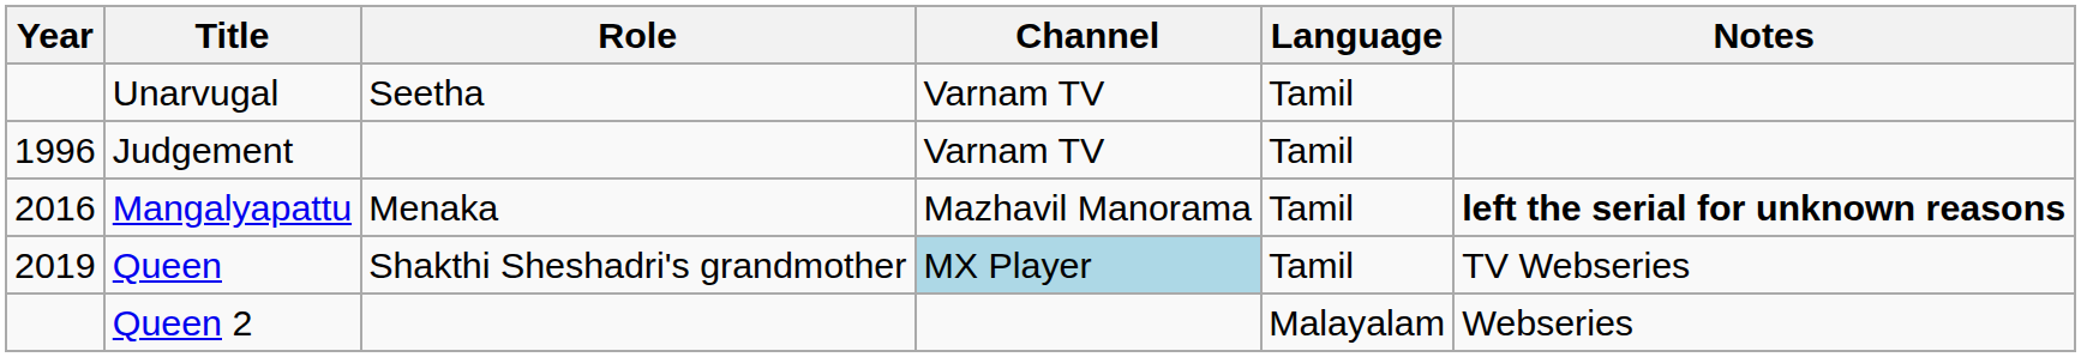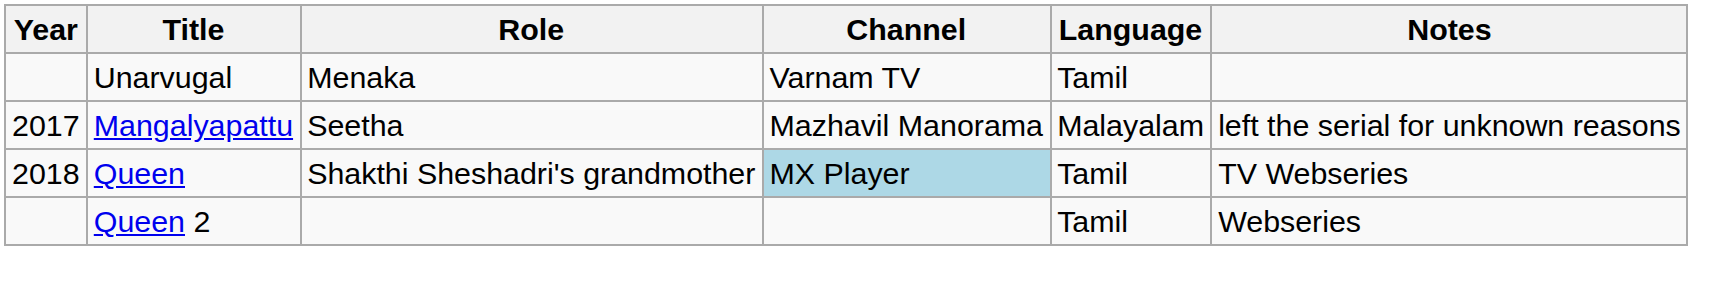Unarvugal | Role: Seetha -> Menaka
- row: 1996 | Judgement | Varnam TV | Tamil
Mangalyapattu | Year: 2016 -> 2017
Mangalyapattu | Role: Menaka -> Seetha
Mangalyapattu | Language: Tamil -> Malayalam
Mangalyapattu | Notes: bold -> normal
Queen | Year: 2019 -> 2018
Queen 2 | Language: Malayalam -> Tamil
